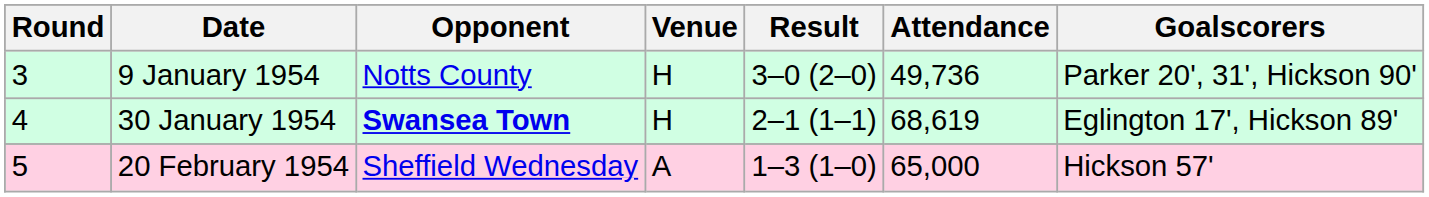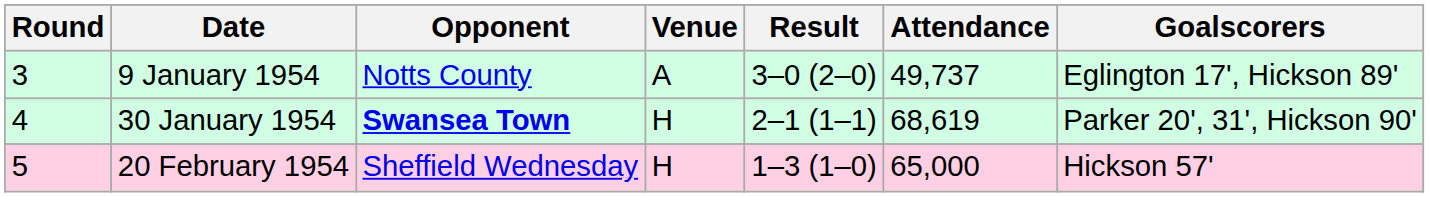9 January 1954 | Venue: H -> A
9 January 1954 | Attendance: 49,736 -> 49,737
9 January 1954 | Goalscorers: Parker 20', 31', Hickson 90' -> Eglington 17', Hickson 89'
30 January 1954 | Goalscorers: Eglington 17', Hickson 89' -> Parker 20', 31', Hickson 90'
20 February 1954 | Venue: A -> H
